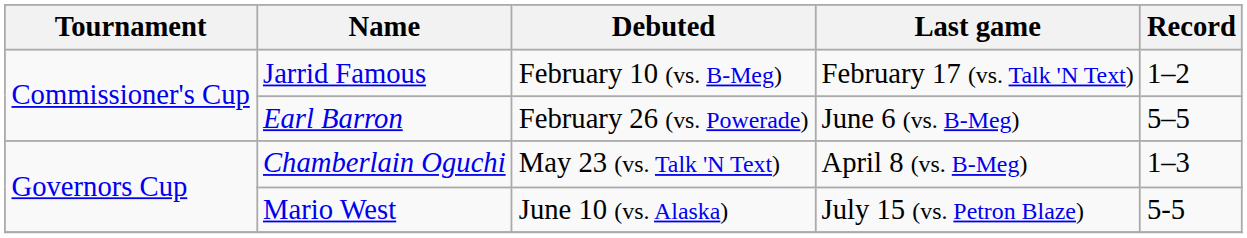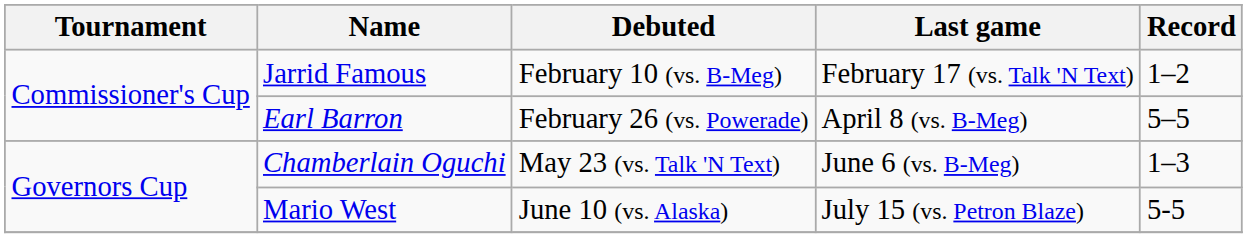Earl Barron | Last game: June 6 (vs. B-Meg) -> April 8 (vs. B-Meg)
Chamberlain Oguchi | Last game: April 8 (vs. B-Meg) -> June 6 (vs. B-Meg)
